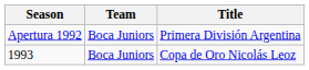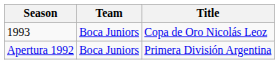rows swapped: Apertura 1992 <-> 1993
